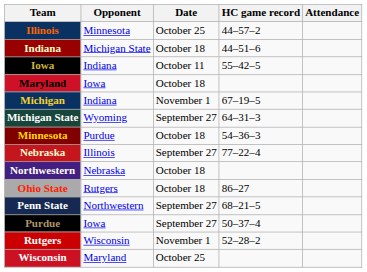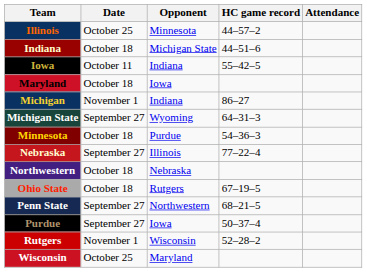columns swapped: Date <-> Opponent
Michigan | HC game record: 67–19–5 -> 86–27
Ohio State | HC game record: 86–27 -> 67–19–5
